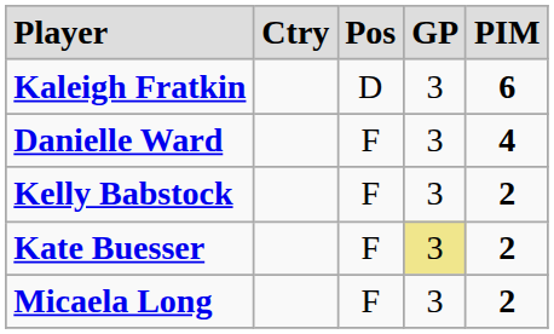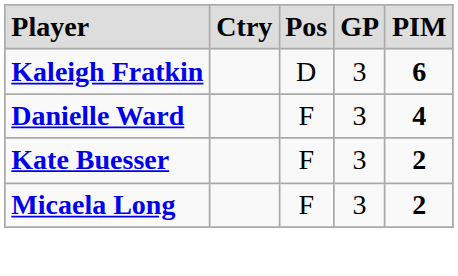- row: Kelly Babstock | F | 3 | 2
Kate Buesser | column 4: khaki background -> no background
